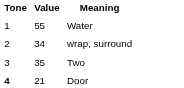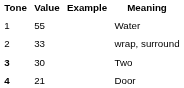+ column: Example
wrap, surround | Value: 34 -> 33
Two | Tone: normal -> bold
Two | Value: 35 -> 30
